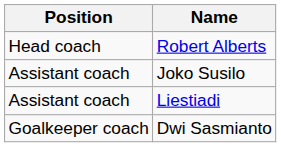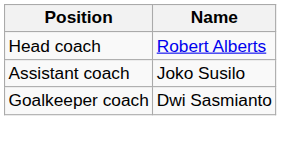- row: Assistant coach | Liestiadi
